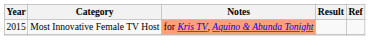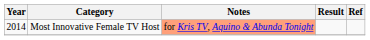Most Innovative Female TV Host | Year: 2015 -> 2014
